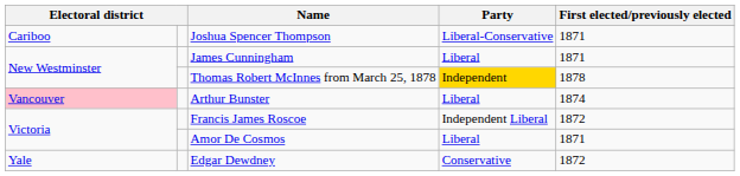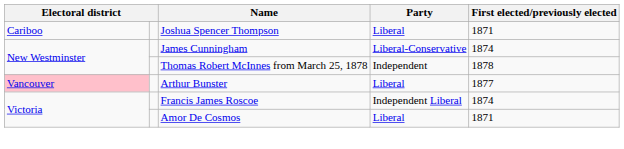Joshua Spencer Thompson | Party: Liberal-Conservative -> Liberal
James Cunningham | Party: Liberal -> Liberal-Conservative
James Cunningham | First elected/previously elected: 1871 -> 1874
Thomas Robert McInnes from March 25, 1878 | Party: gold background -> no background
Arthur Bunster | First elected/previously elected: 1874 -> 1877
Francis James Roscoe | First elected/previously elected: 1872 -> 1874
- row: Yale | Edgar Dewdney | Conservative | 1872
